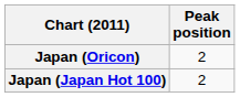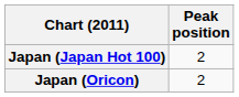rows swapped: Japan (Japan Hot 100) <-> Japan (Oricon)
